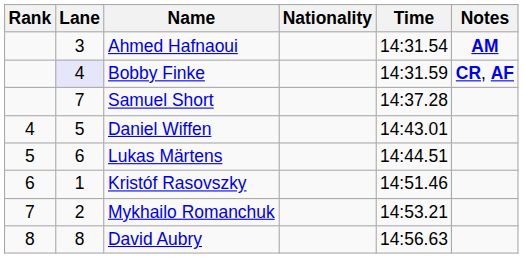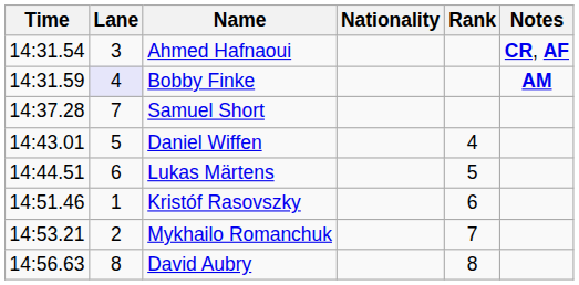columns swapped: Rank <-> Time
Ahmed Hafnaoui | Notes: AM -> CR, AF
Bobby Finke | Notes: CR, AF -> AM
